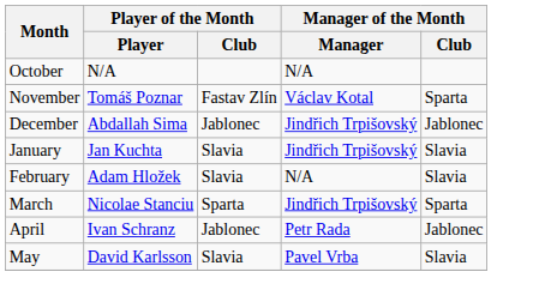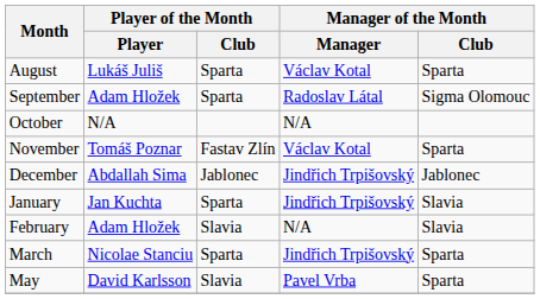+ row: August | Lukáš Juliš | Sparta | Václav Kotal | Sparta
+ row: September | Adam Hložek | Sparta | Radoslav Látal | Sigma Olomouc
January | Player of the Month / Club: Slavia -> Sparta
- row: April | Ivan Schranz | Jablonec | Petr Rada | Jablonec
May | Manager of the Month / Club: Slavia -> Sparta
